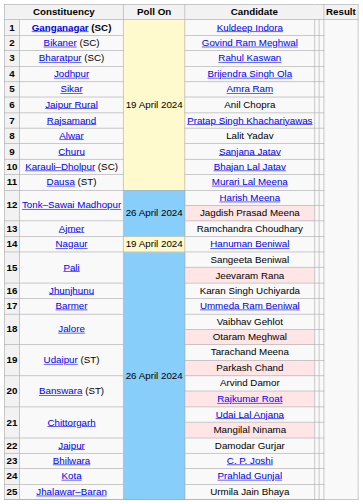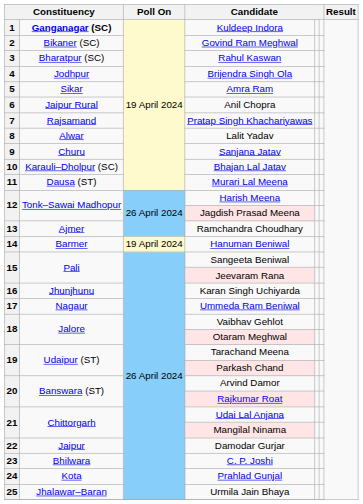Hanuman Beniwal | column 2: Nagaur -> Barmer
Ummeda Ram Beniwal | column 2: Barmer -> Nagaur
